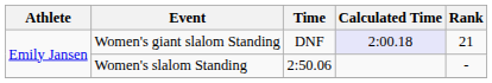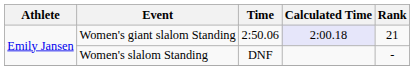Women's giant slalom Standing | Time: DNF -> 2:50.06
Women's slalom Standing | Time: 2:50.06 -> DNF
